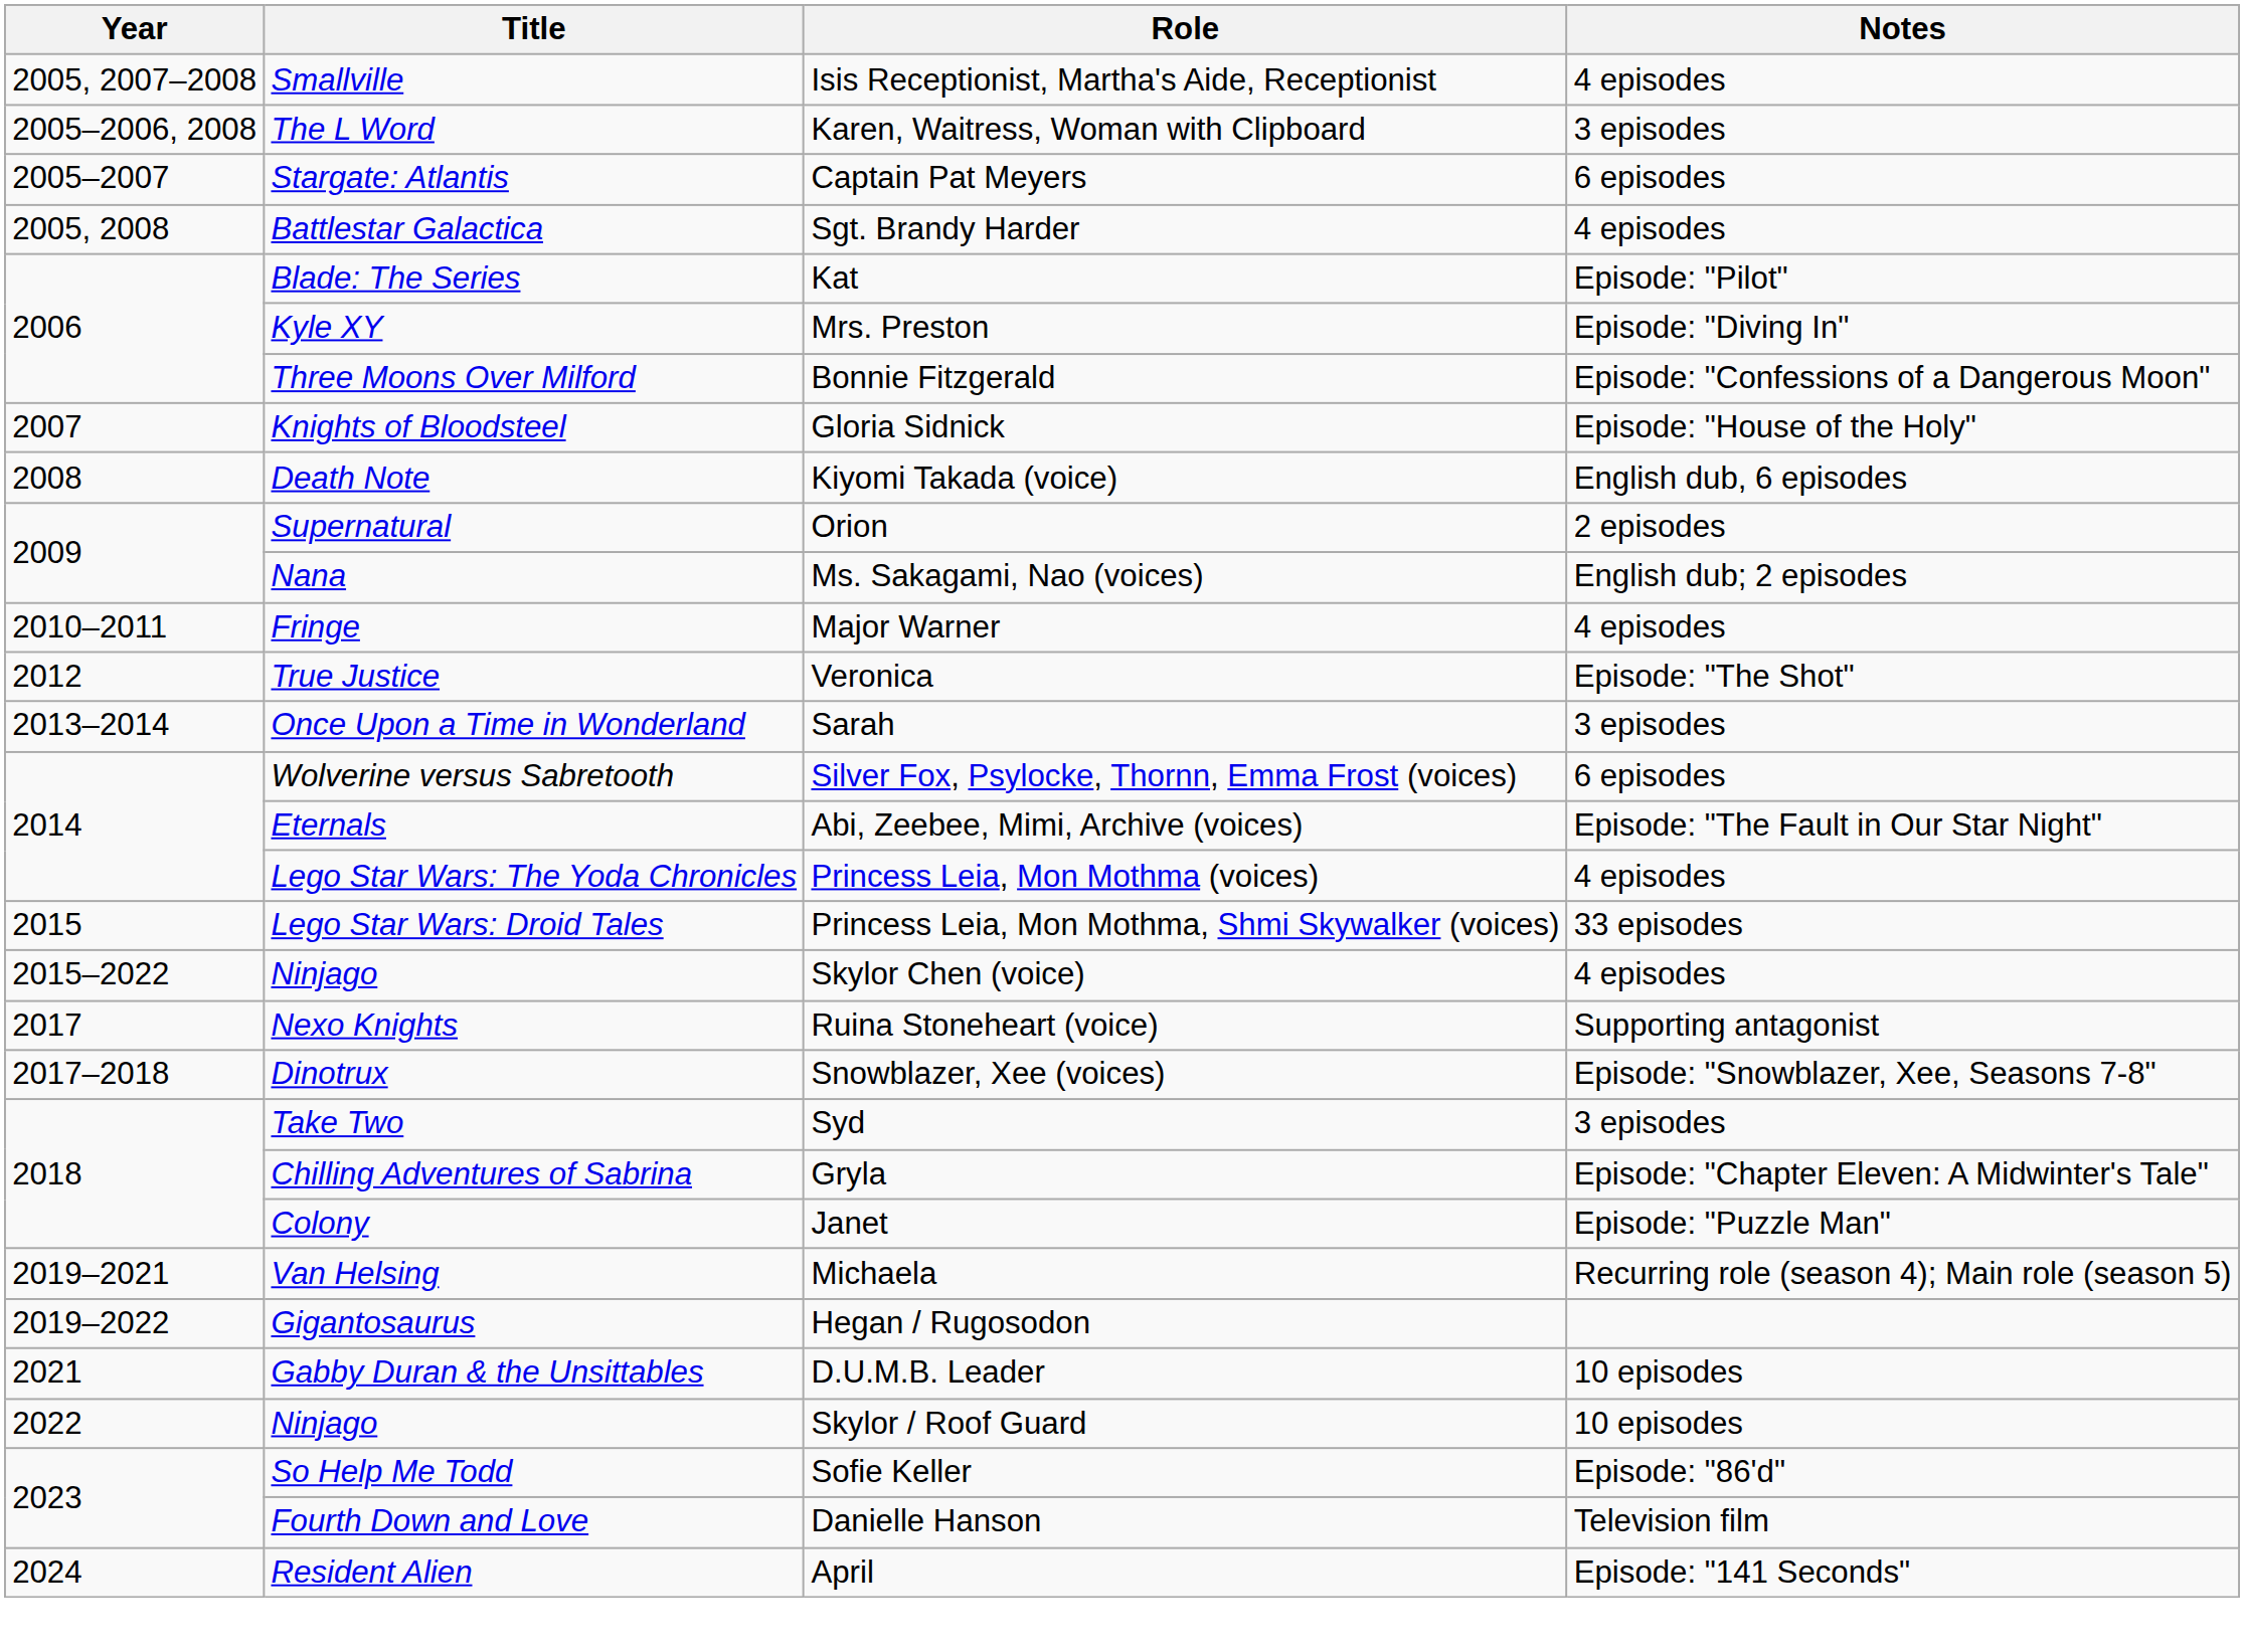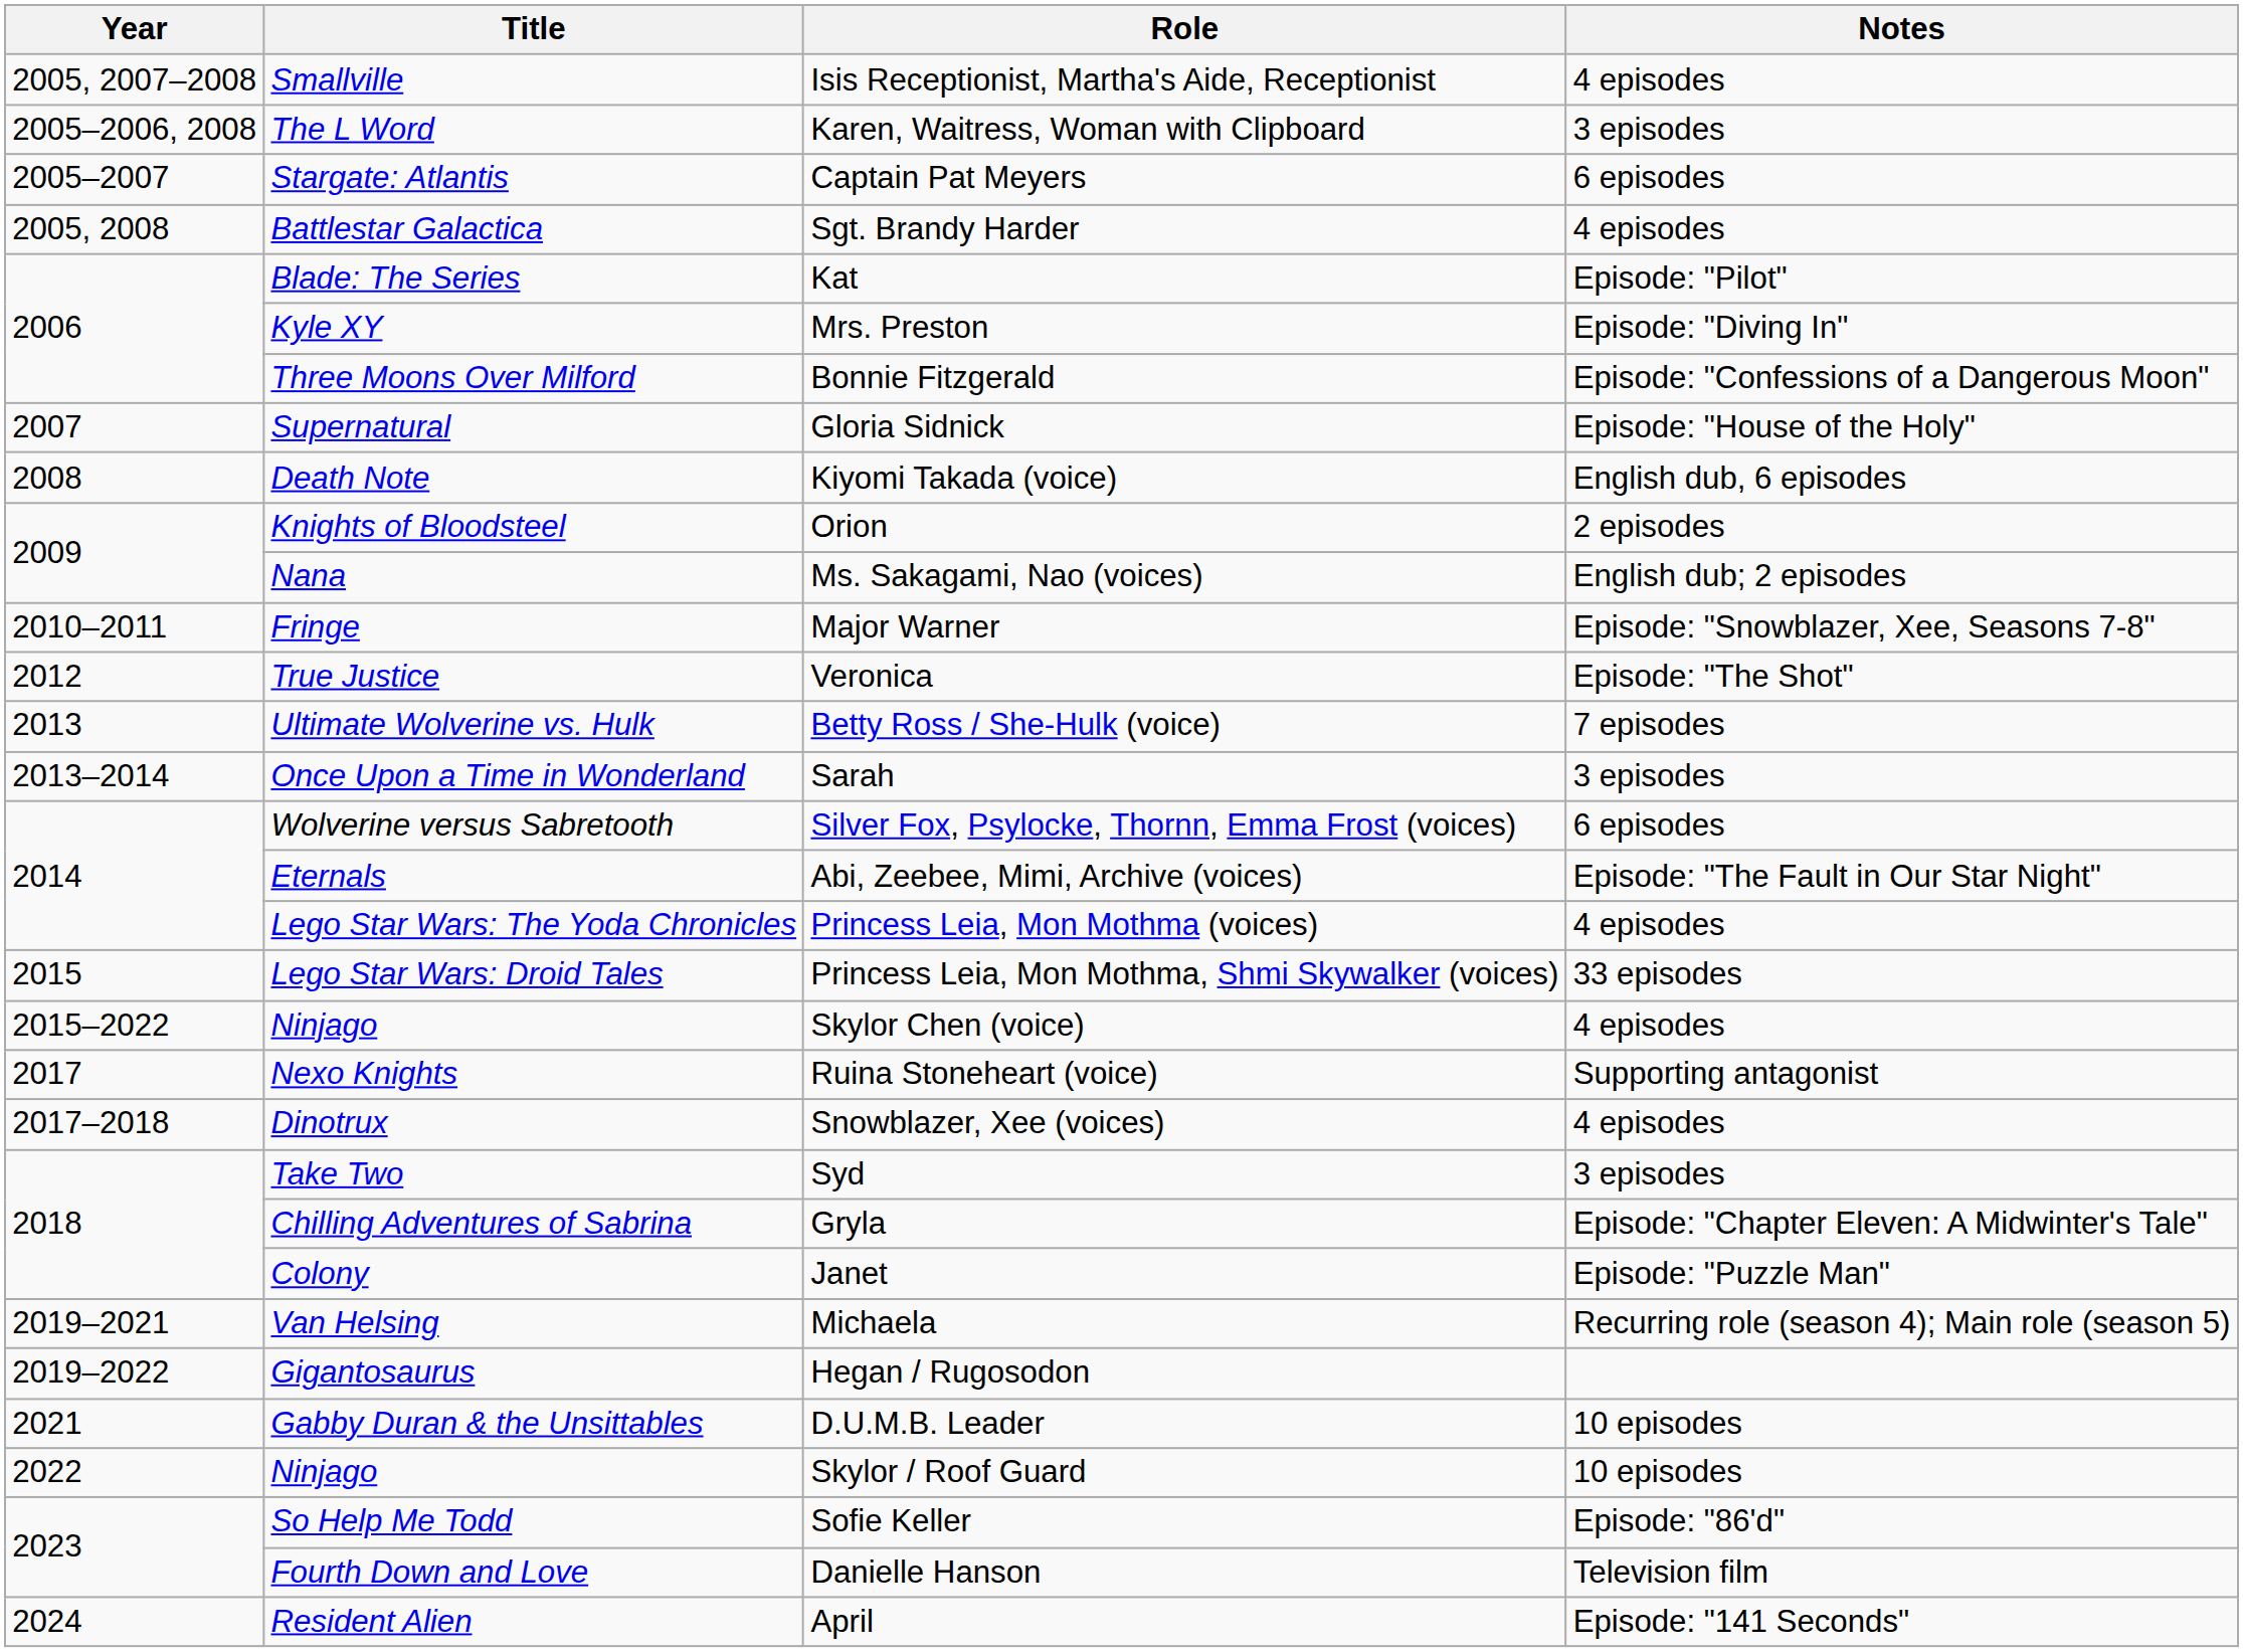Gloria Sidnick | Title: Knights of Bloodsteel -> Supernatural
Orion | Title: Supernatural -> Knights of Bloodsteel
Major Warner | Notes: 4 episodes -> Episode: "Snowblazer, Xee, Seasons 7-8"
+ row: 2013 | Ultimate Wolverine vs. Hulk | Betty Ross / She-Hulk (voice) | 7 episodes
Snowblazer, Xee (voices) | Notes: Episode: "Snowblazer, Xee, Seasons 7-8" -> 4 episodes
